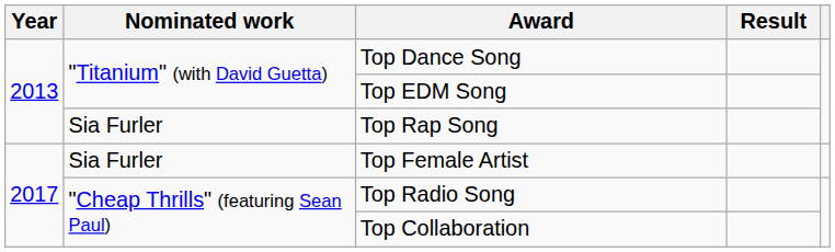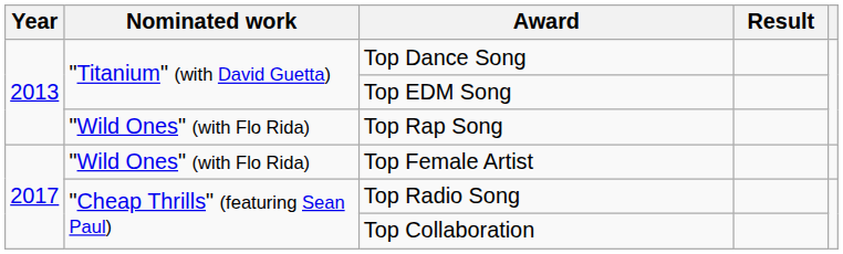Top Rap Song | Nominated work: Sia Furler -> "Wild Ones" (with Flo Rida)
Top Female Artist | Nominated work: Sia Furler -> "Wild Ones" (with Flo Rida)
